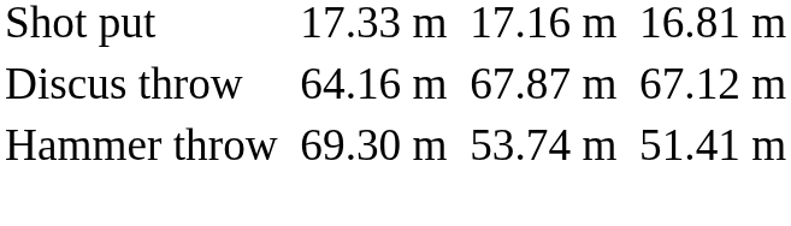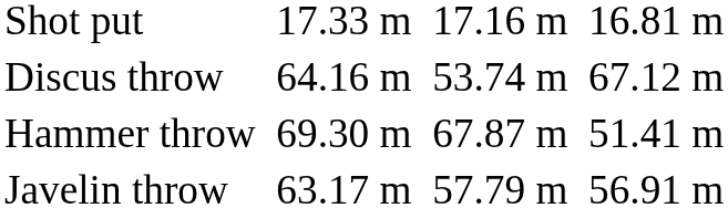Discus throw | column 5: 67.87 m -> 53.74 m
Hammer throw | column 5: 53.74 m -> 67.87 m
+ row: Javelin throw | 63.17 m | 57.79 m | 56.91 m
